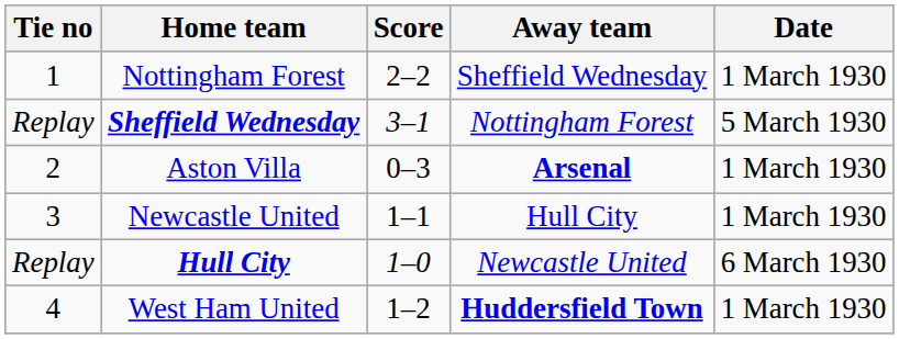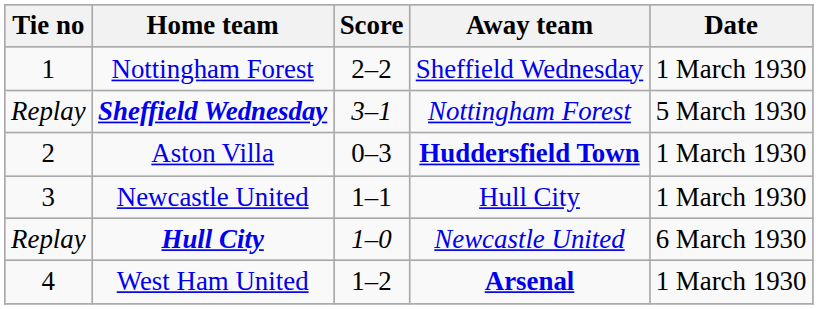Aston Villa | Away team: Arsenal -> Huddersfield Town
West Ham United | Away team: Huddersfield Town -> Arsenal
